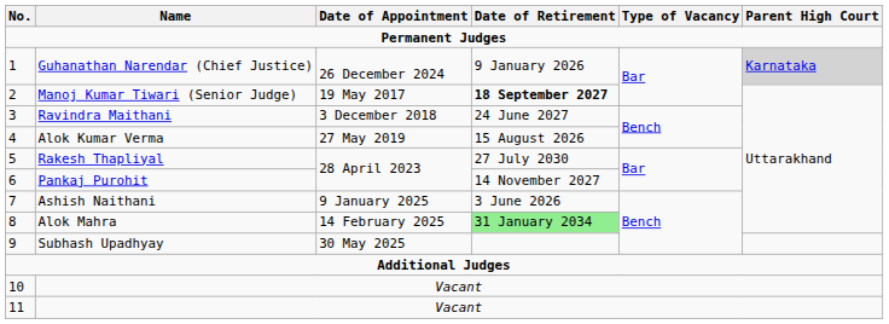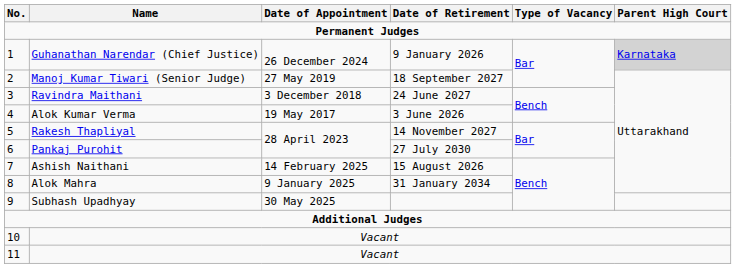Manoj Kumar Tiwari (Senior Judge) | Date of Appointment: 19 May 2017 -> 27 May 2019
Manoj Kumar Tiwari (Senior Judge) | Date of Retirement: bold -> normal
Alok Kumar Verma | Date of Appointment: 27 May 2019 -> 19 May 2017
Alok Kumar Verma | Date of Retirement: 15 August 2026 -> 3 June 2026
Rakesh Thapliyal | Date of Retirement: 27 July 2030 -> 14 November 2027
Pankaj Purohit | Date of Retirement: 14 November 2027 -> 27 July 2030
Ashish Naithani | Date of Appointment: 9 January 2025 -> 14 February 2025
Ashish Naithani | Date of Retirement: 3 June 2026 -> 15 August 2026
Alok Mahra | Date of Appointment: 14 February 2025 -> 9 January 2025
Alok Mahra | Date of Retirement: lightgreen background -> no background
